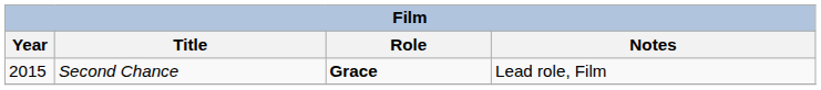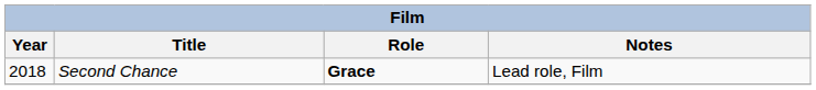Second Chance | Year: 2015 -> 2018
